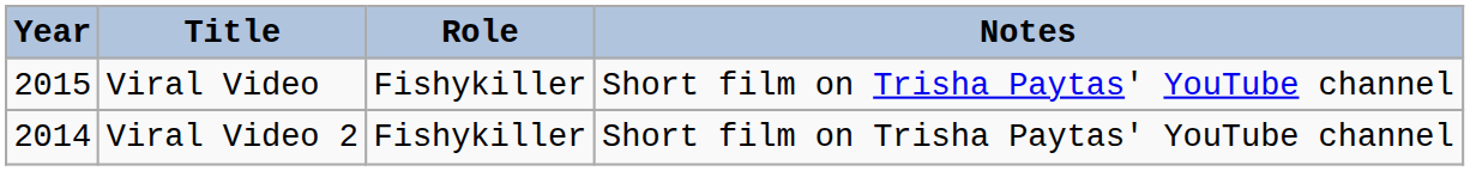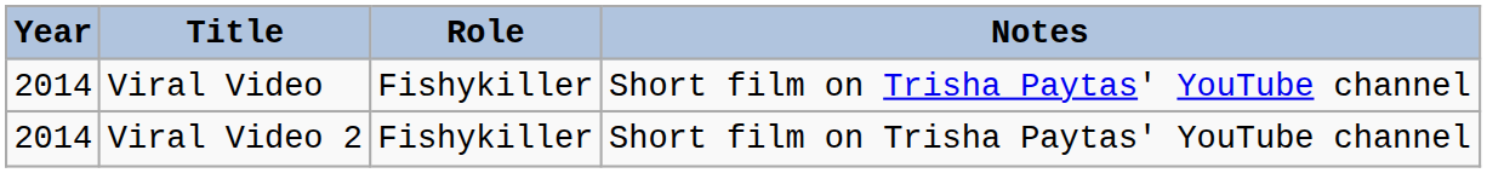Viral Video | Year: 2015 -> 2014
